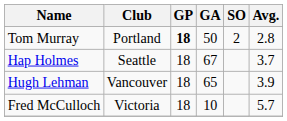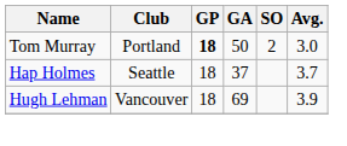Tom Murray | Avg.: 2.8 -> 3.0
Hap Holmes | GA: 67 -> 37
Hugh Lehman | GA: 65 -> 69
- row: Fred McCulloch | Victoria | 18 | 10 | 5.7
